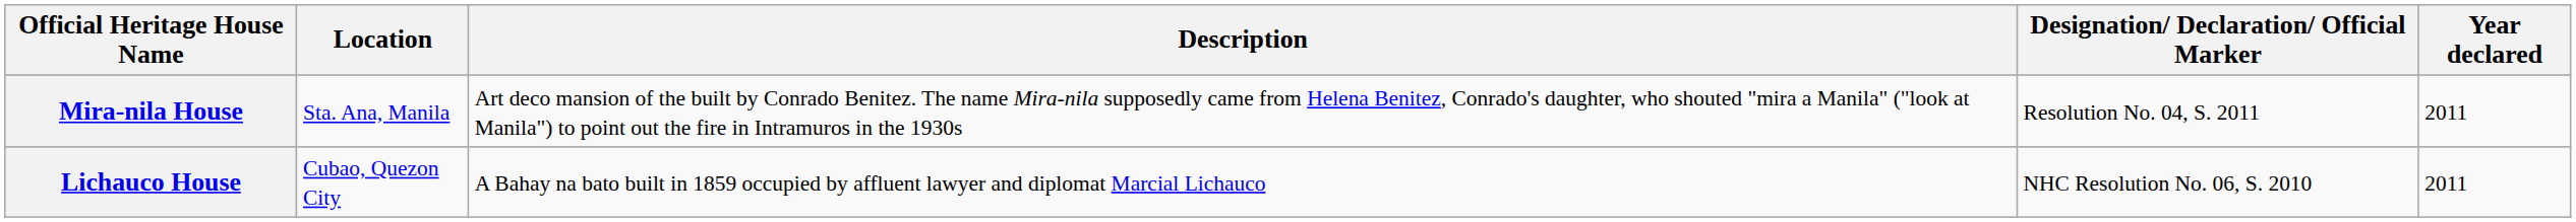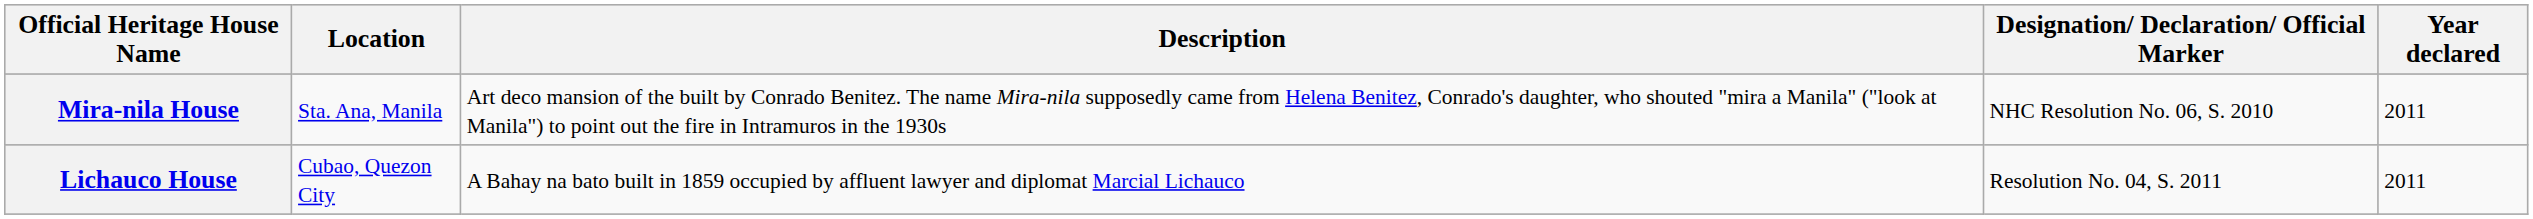Mira-nila House | Designation/ Declaration/ Official Marker: Resolution No. 04, S. 2011 -> NHC Resolution No. 06, S. 2010
Lichauco House | Designation/ Declaration/ Official Marker: NHC Resolution No. 06, S. 2010 -> Resolution No. 04, S. 2011
